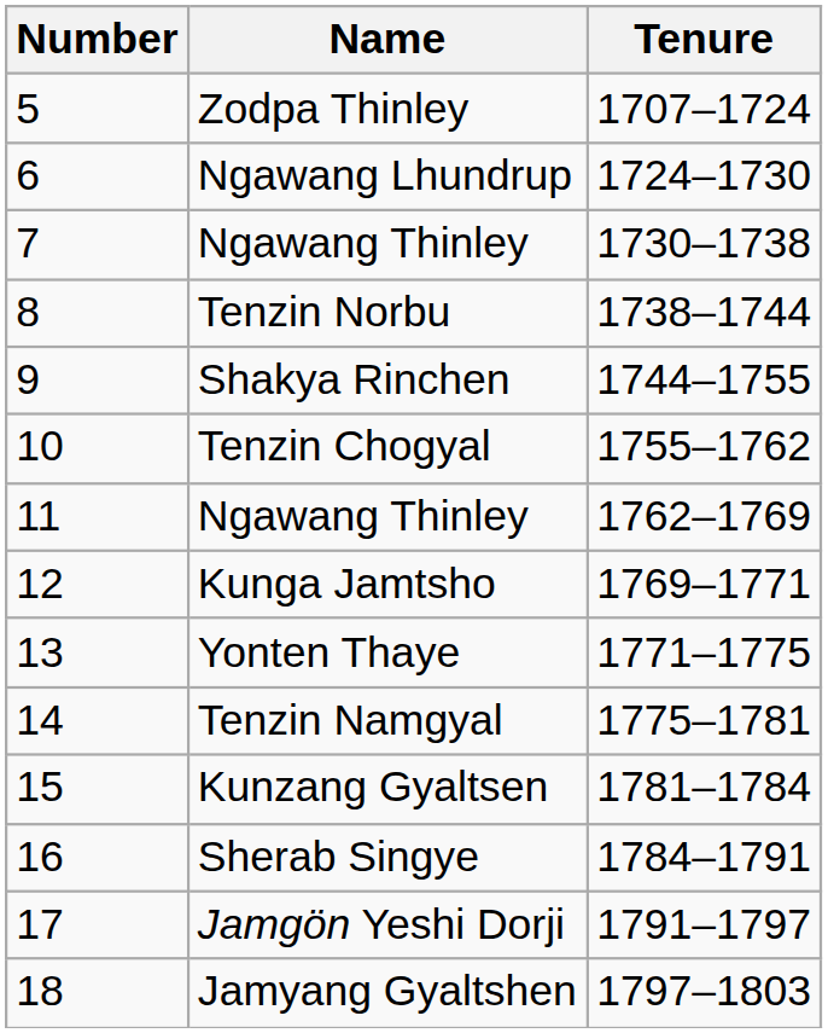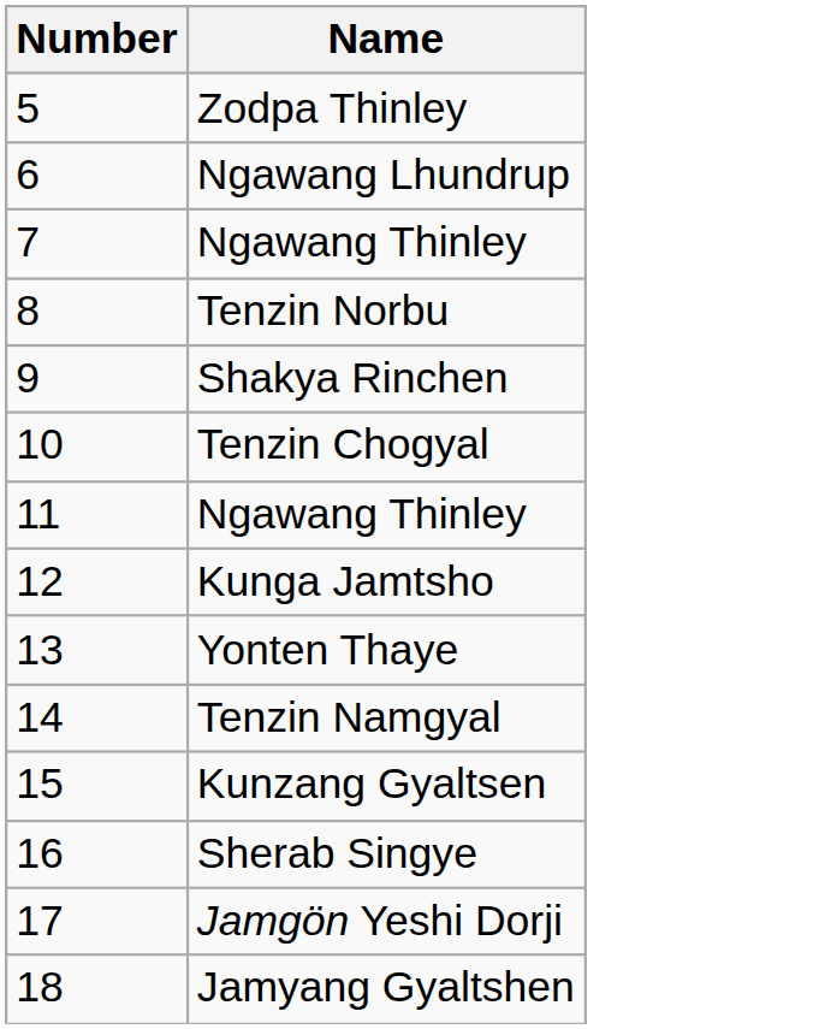- column: Tenure | 1707–1724 | 1724–1730 | 1730–1738 | 1738–1744 | 1744–1755 | 1755–1762 | 1762–1769 | 1769–1771 | 1771–1775 | 1775–1781 | 1781–1784 | 1784–1791 | 1791–1797 | 1797–1803
